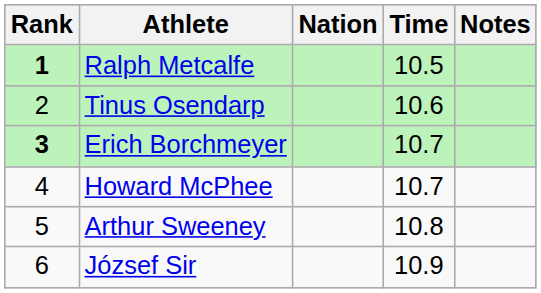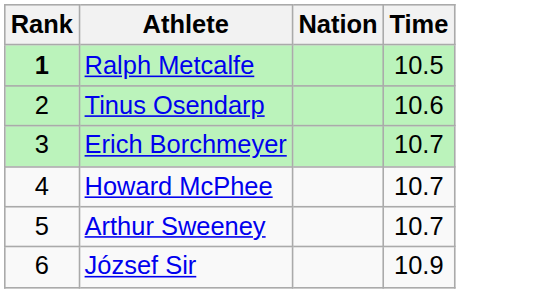- column: Notes
Erich Borchmeyer | Rank: bold -> normal
Arthur Sweeney | Time: 10.8 -> 10.7
